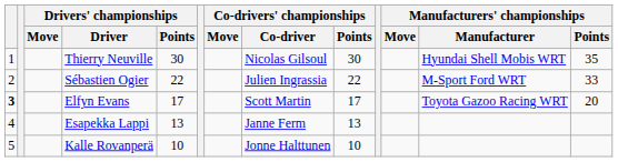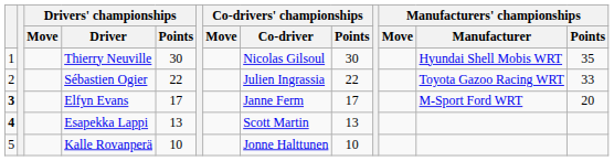Sébastien Ogier | Manufacturers' championships / Manufacturer: M-Sport Ford WRT -> Toyota Gazoo Racing WRT
Elfyn Evans | Co-drivers' championships / Co-driver: Scott Martin -> Janne Ferm
Elfyn Evans | Manufacturers' championships / Manufacturer: Toyota Gazoo Racing WRT -> M-Sport Ford WRT
Esapekka Lappi | column 1: normal -> bold
Esapekka Lappi | Co-drivers' championships / Co-driver: Janne Ferm -> Scott Martin
